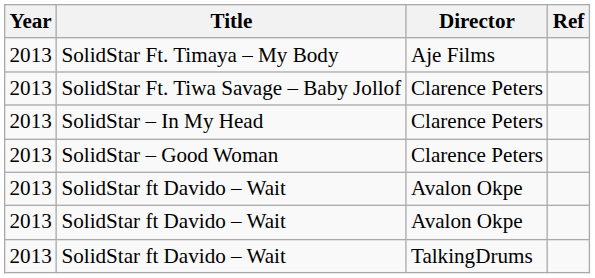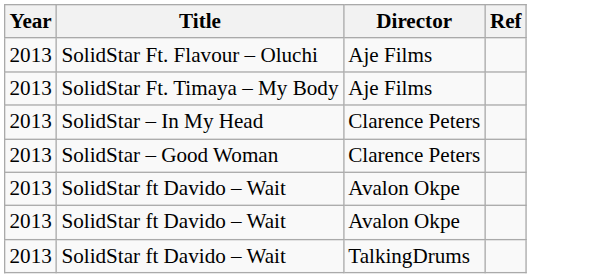+ row: 2013 | SolidStar Ft. Flavour – Oluchi | Aje Films
- row: 2013 | SolidStar Ft. Tiwa Savage – Baby Jollof | Clarence Peters
